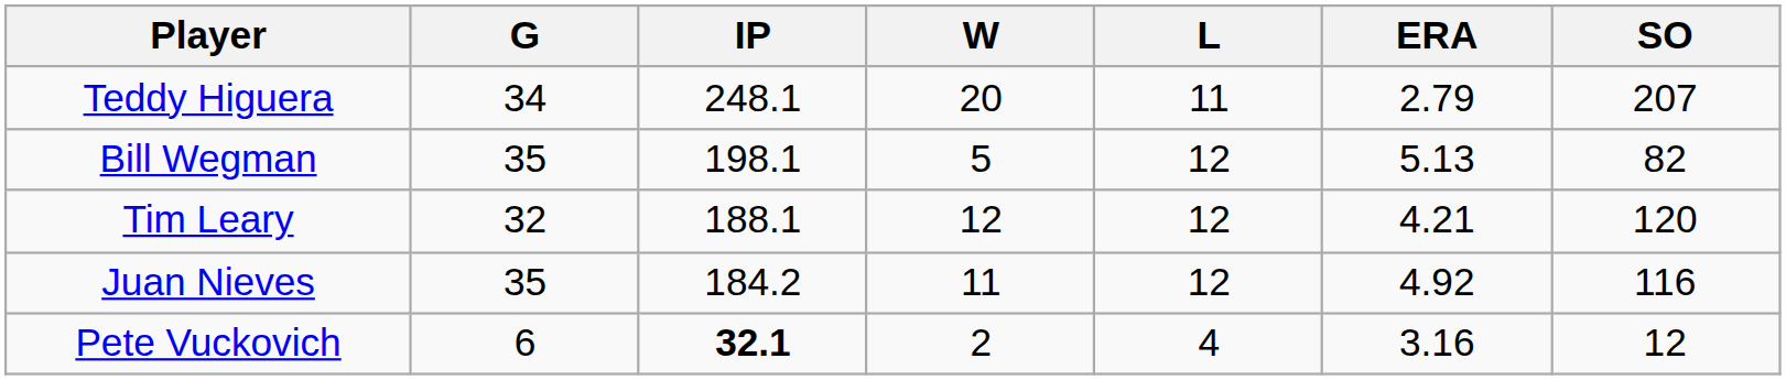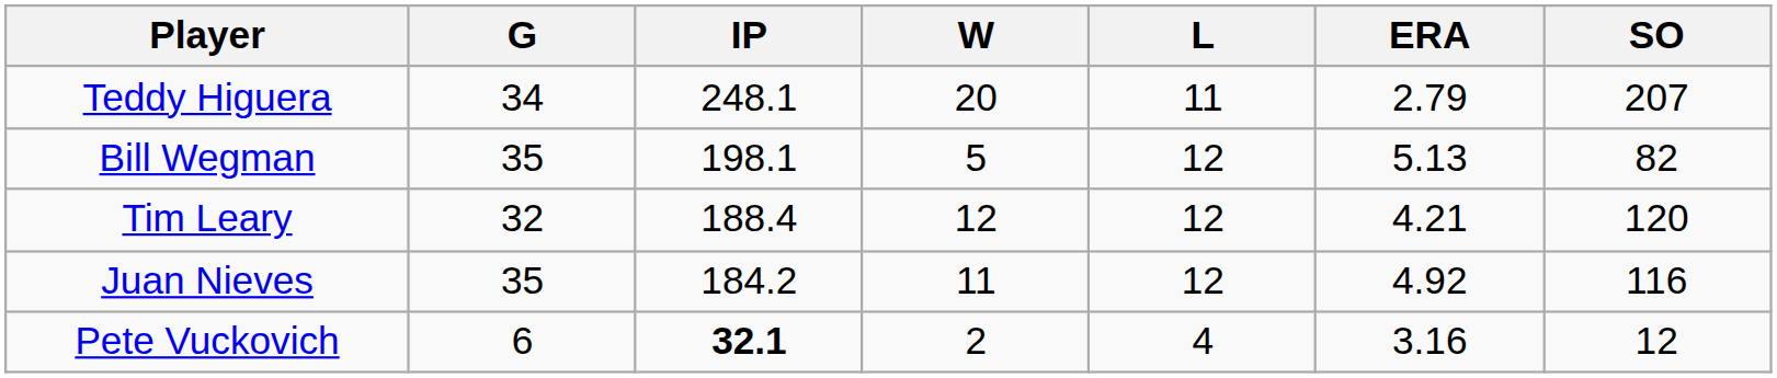Tim Leary | IP: 188.1 -> 188.4
